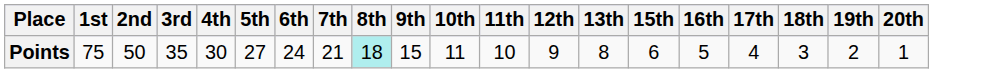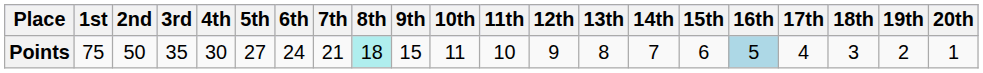+ column: 14th | 7
Points | 16th: no background -> lightblue background
